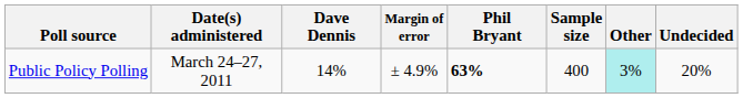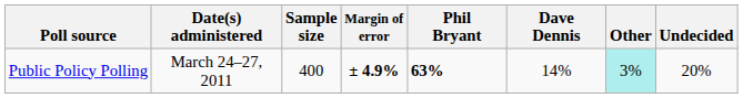columns swapped: Sample size <-> Dave Dennis
Public Policy Polling | Margin of error: normal -> bold
